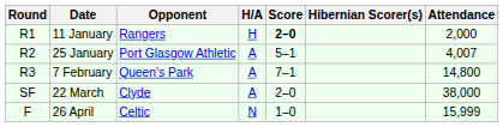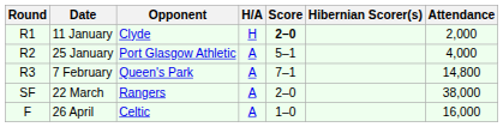11 January | Opponent: Rangers -> Clyde
25 January | Attendance: 4,007 -> 4,000
22 March | Opponent: Clyde -> Rangers
26 April | H/A: N -> A
26 April | Attendance: 15,999 -> 16,000
